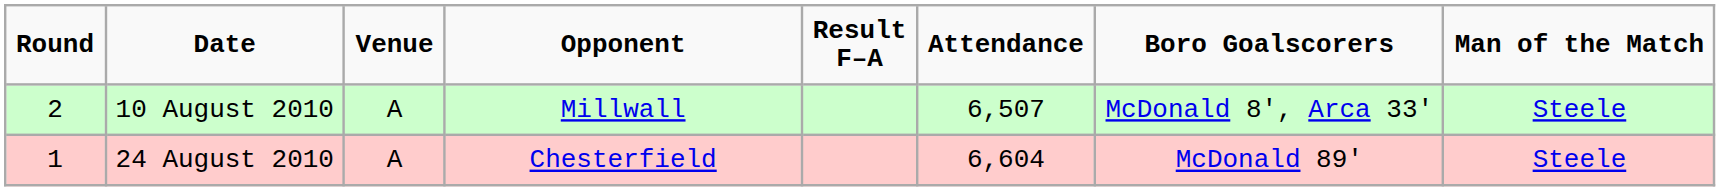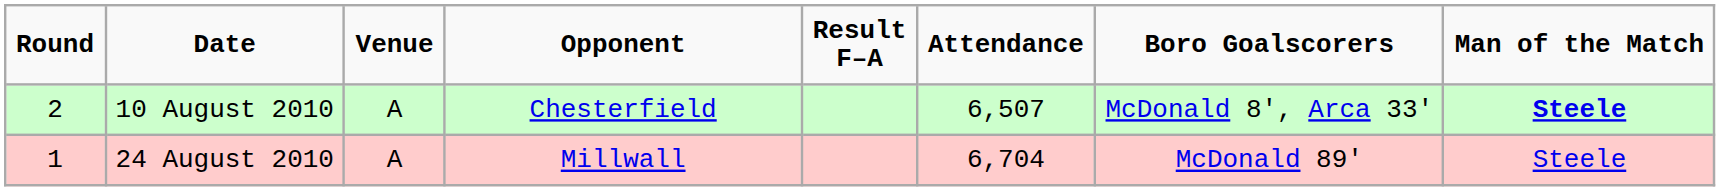10 August 2010 | Opponent: Millwall -> Chesterfield
10 August 2010 | Man of the Match: normal -> bold
24 August 2010 | Opponent: Chesterfield -> Millwall
24 August 2010 | Attendance: 6,604 -> 6,704
